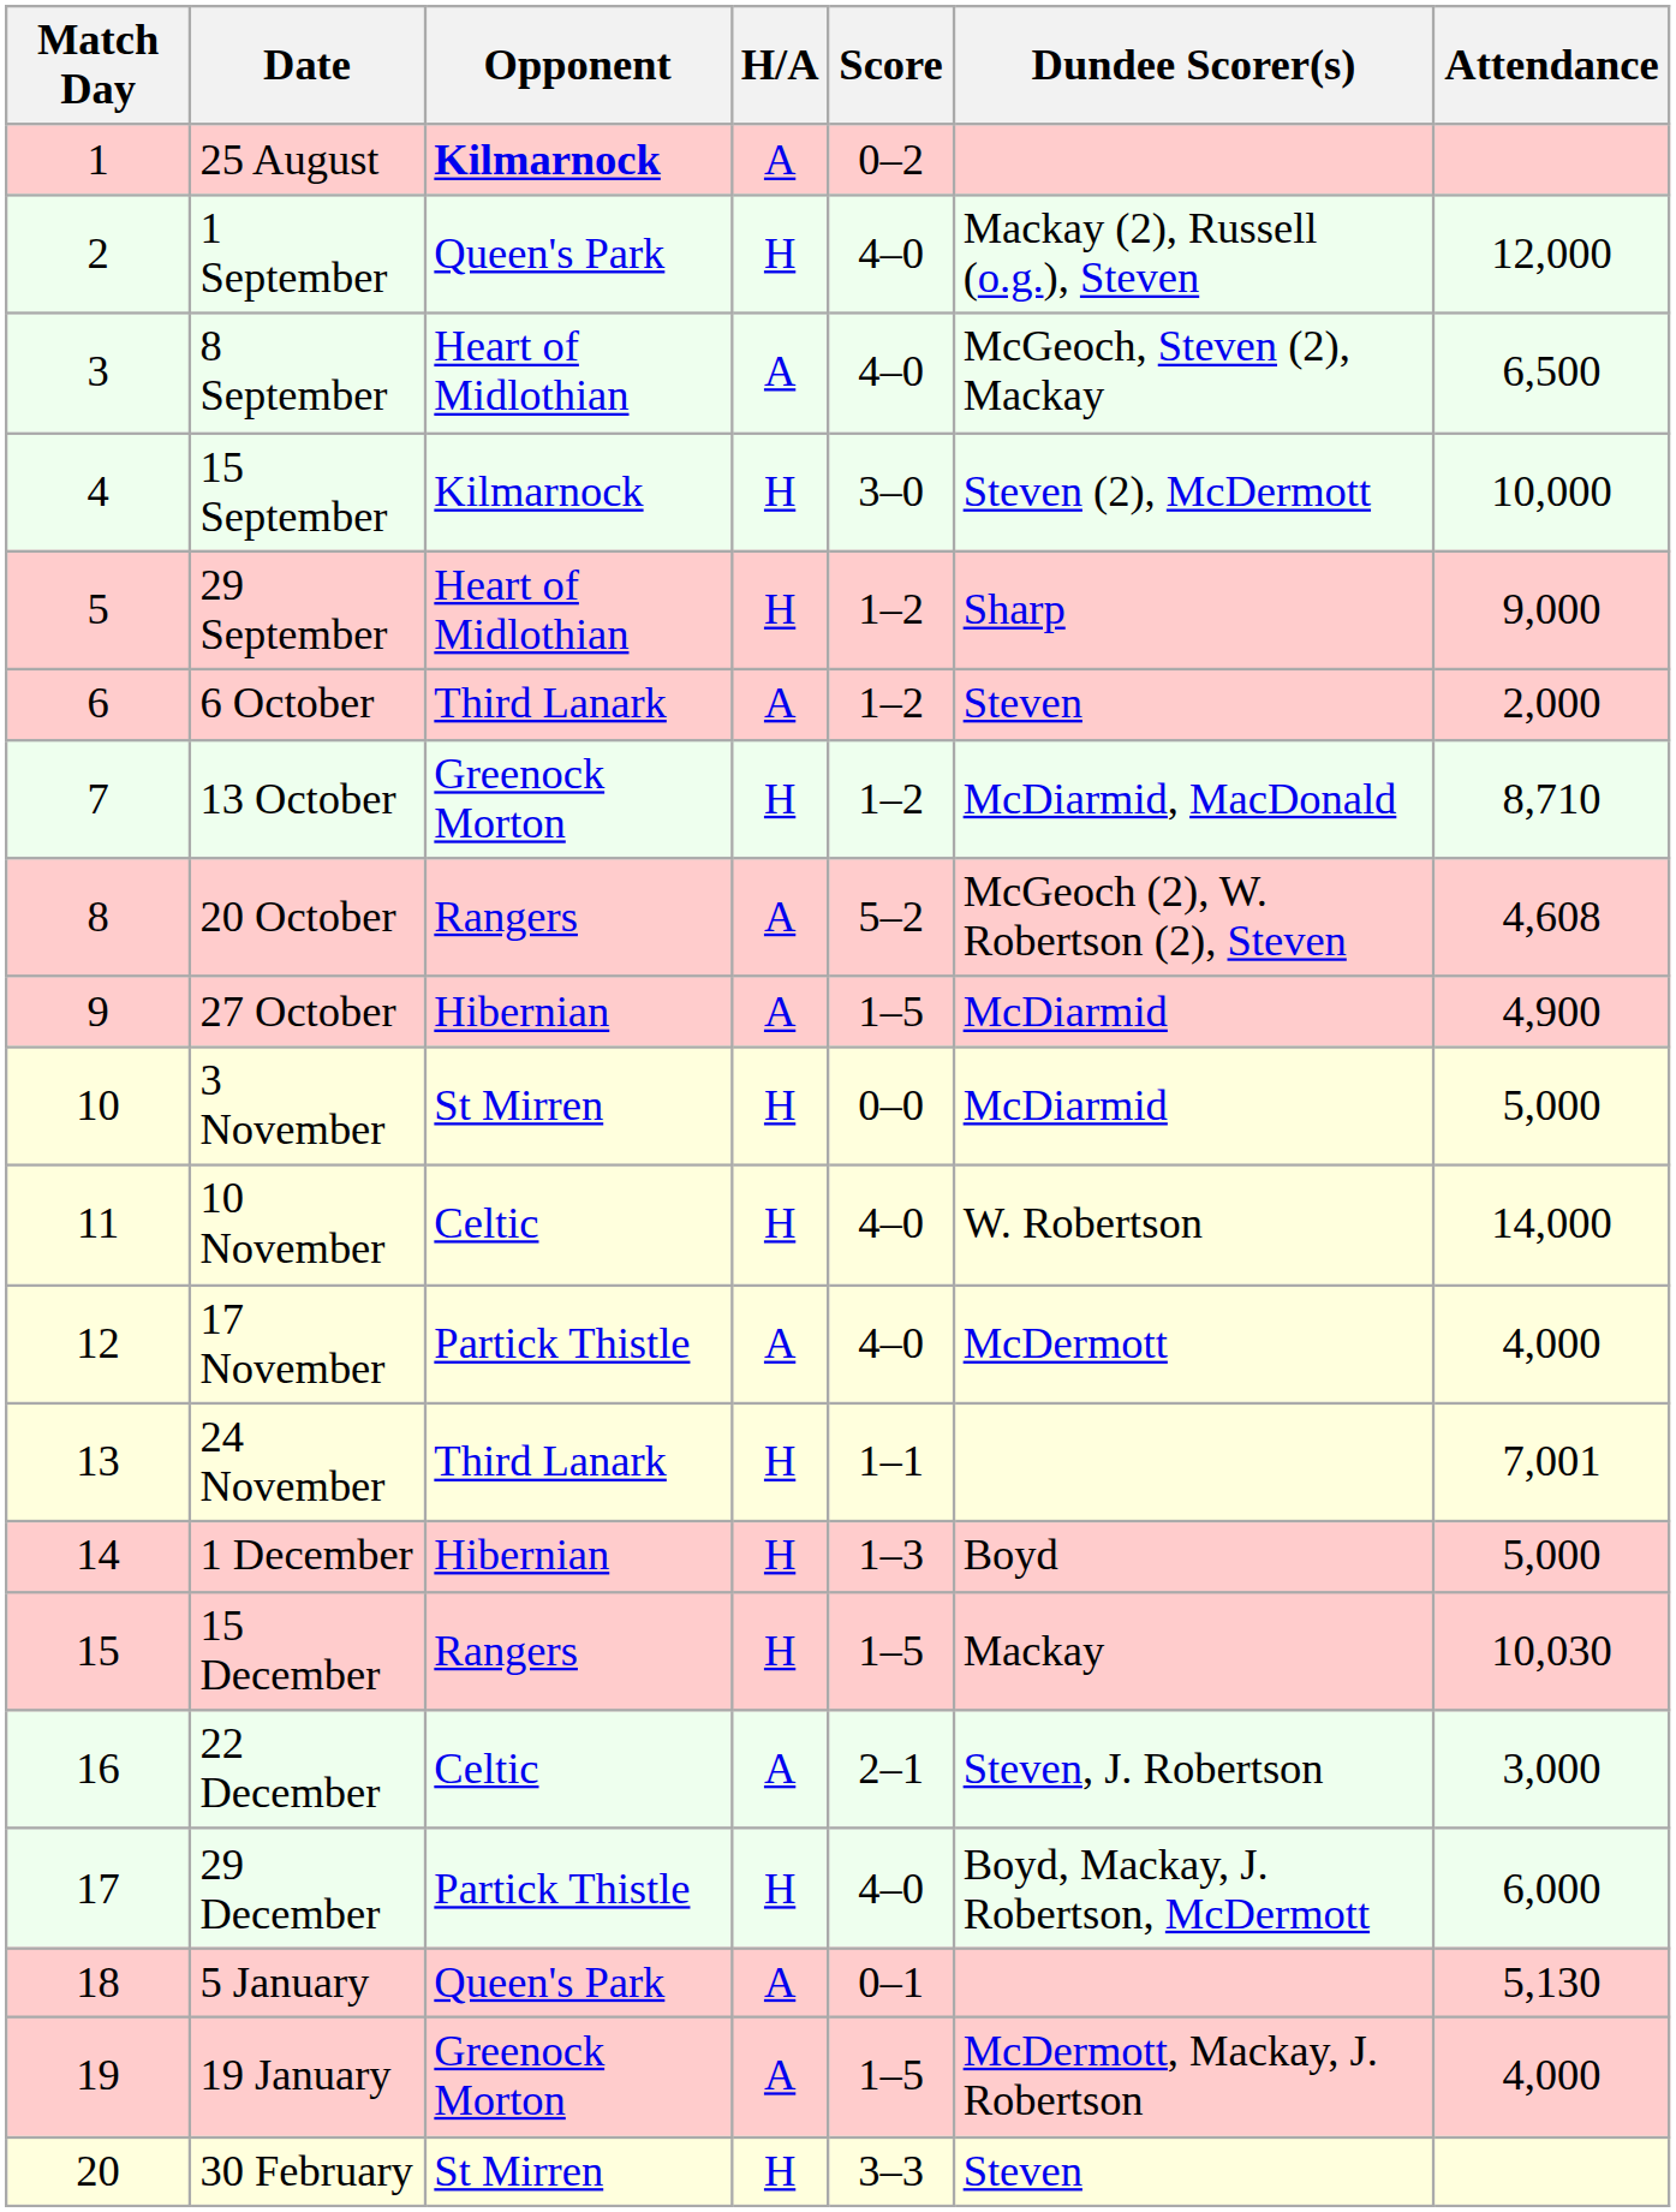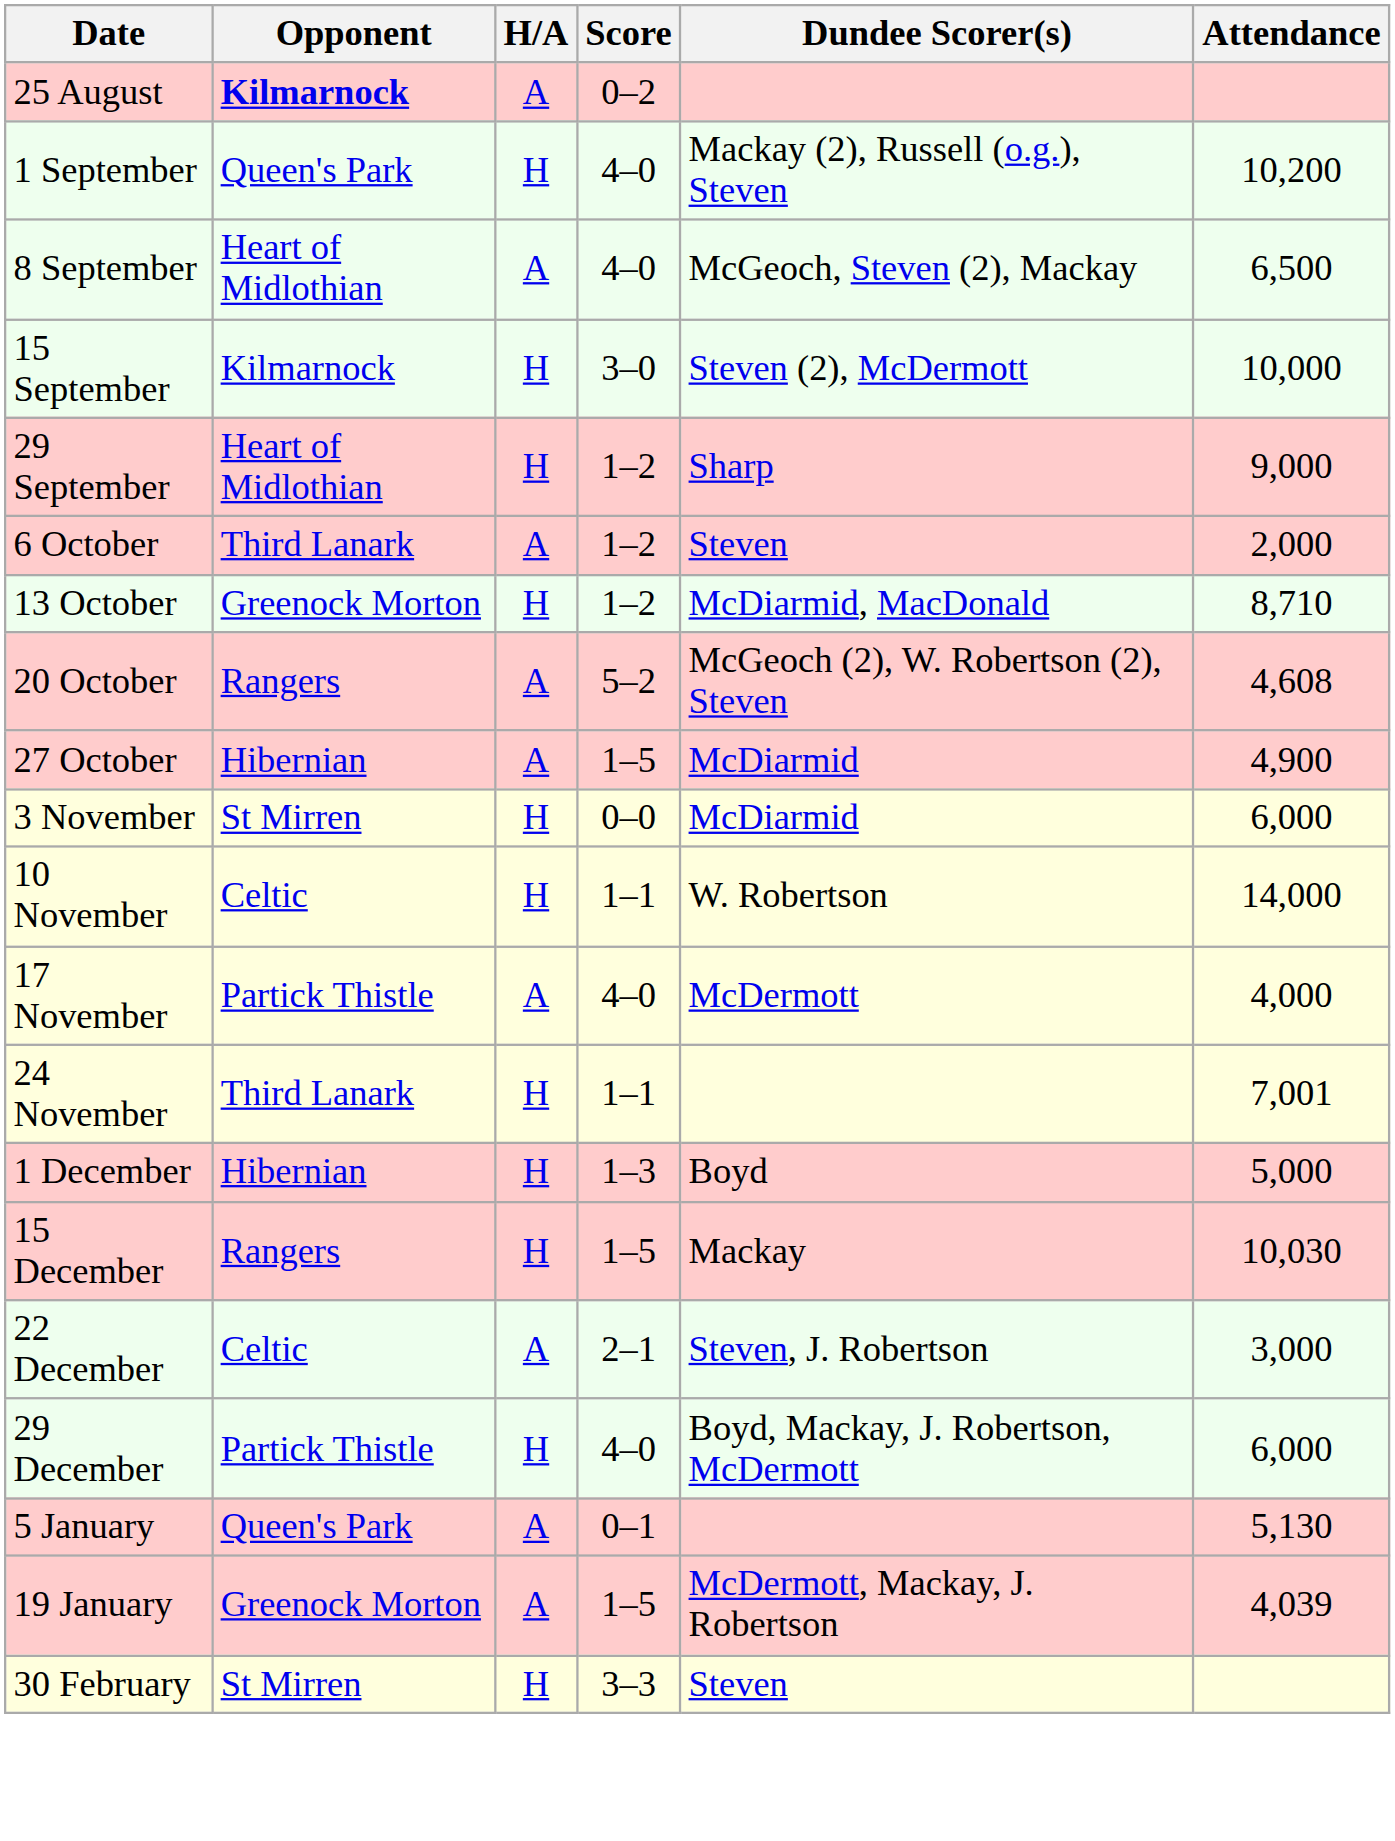- column: Match Day | 1 | 2 | 3 | 4 | 5 | 6 | 7 | 8 | 9 | 10 | 11 | 12 | 13 | 14 | 15 | 16 | 17 | 18 | 19 | 20
1 September | Attendance: 12,000 -> 10,200
3 November | Attendance: 5,000 -> 6,000
10 November | Score: 4–0 -> 1–1
19 January | Attendance: 4,000 -> 4,039
